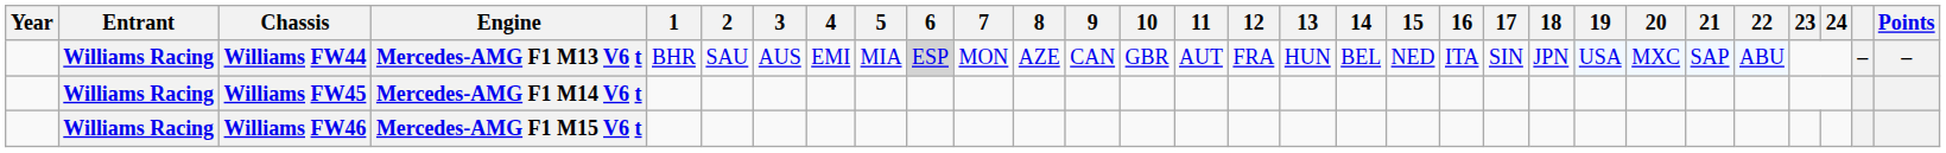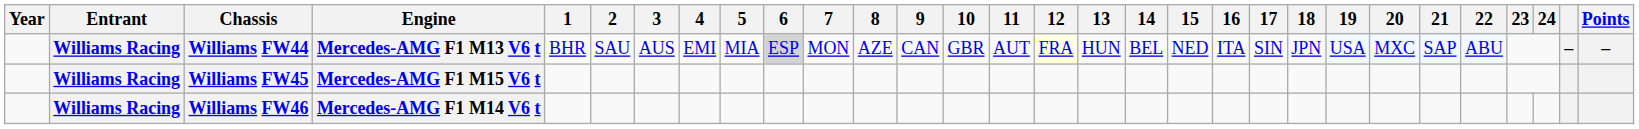Williams FW44 | 12: no background -> lightyellow background
Williams FW45 | Engine: Mercedes-AMG F1 M14 V6 t -> Mercedes-AMG F1 M15 V6 t
Williams FW46 | Engine: Mercedes-AMG F1 M15 V6 t -> Mercedes-AMG F1 M14 V6 t
